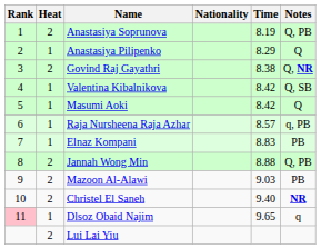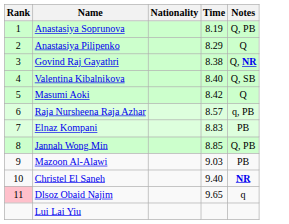- column: Heat | 2 | 1 | 2 | 1 | 1 | 1 | 1 | 2 | 2 | 2 | 1 | 2
Valentina Kibalnikova | Time: 8.42 -> 8.40
Jannah Wong Min | Time: 8.88 -> 8.85
